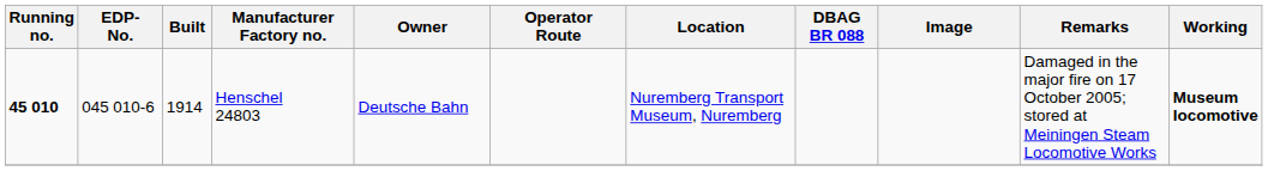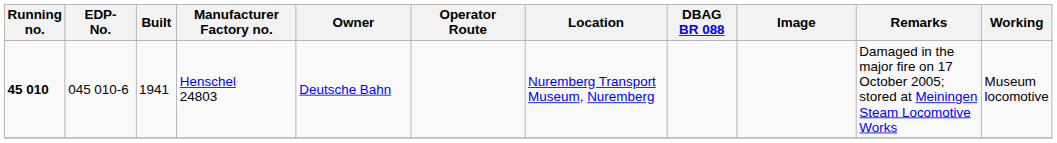Henschel 24803 | Built: 1914 -> 1941
Henschel 24803 | Working: bold -> normal
